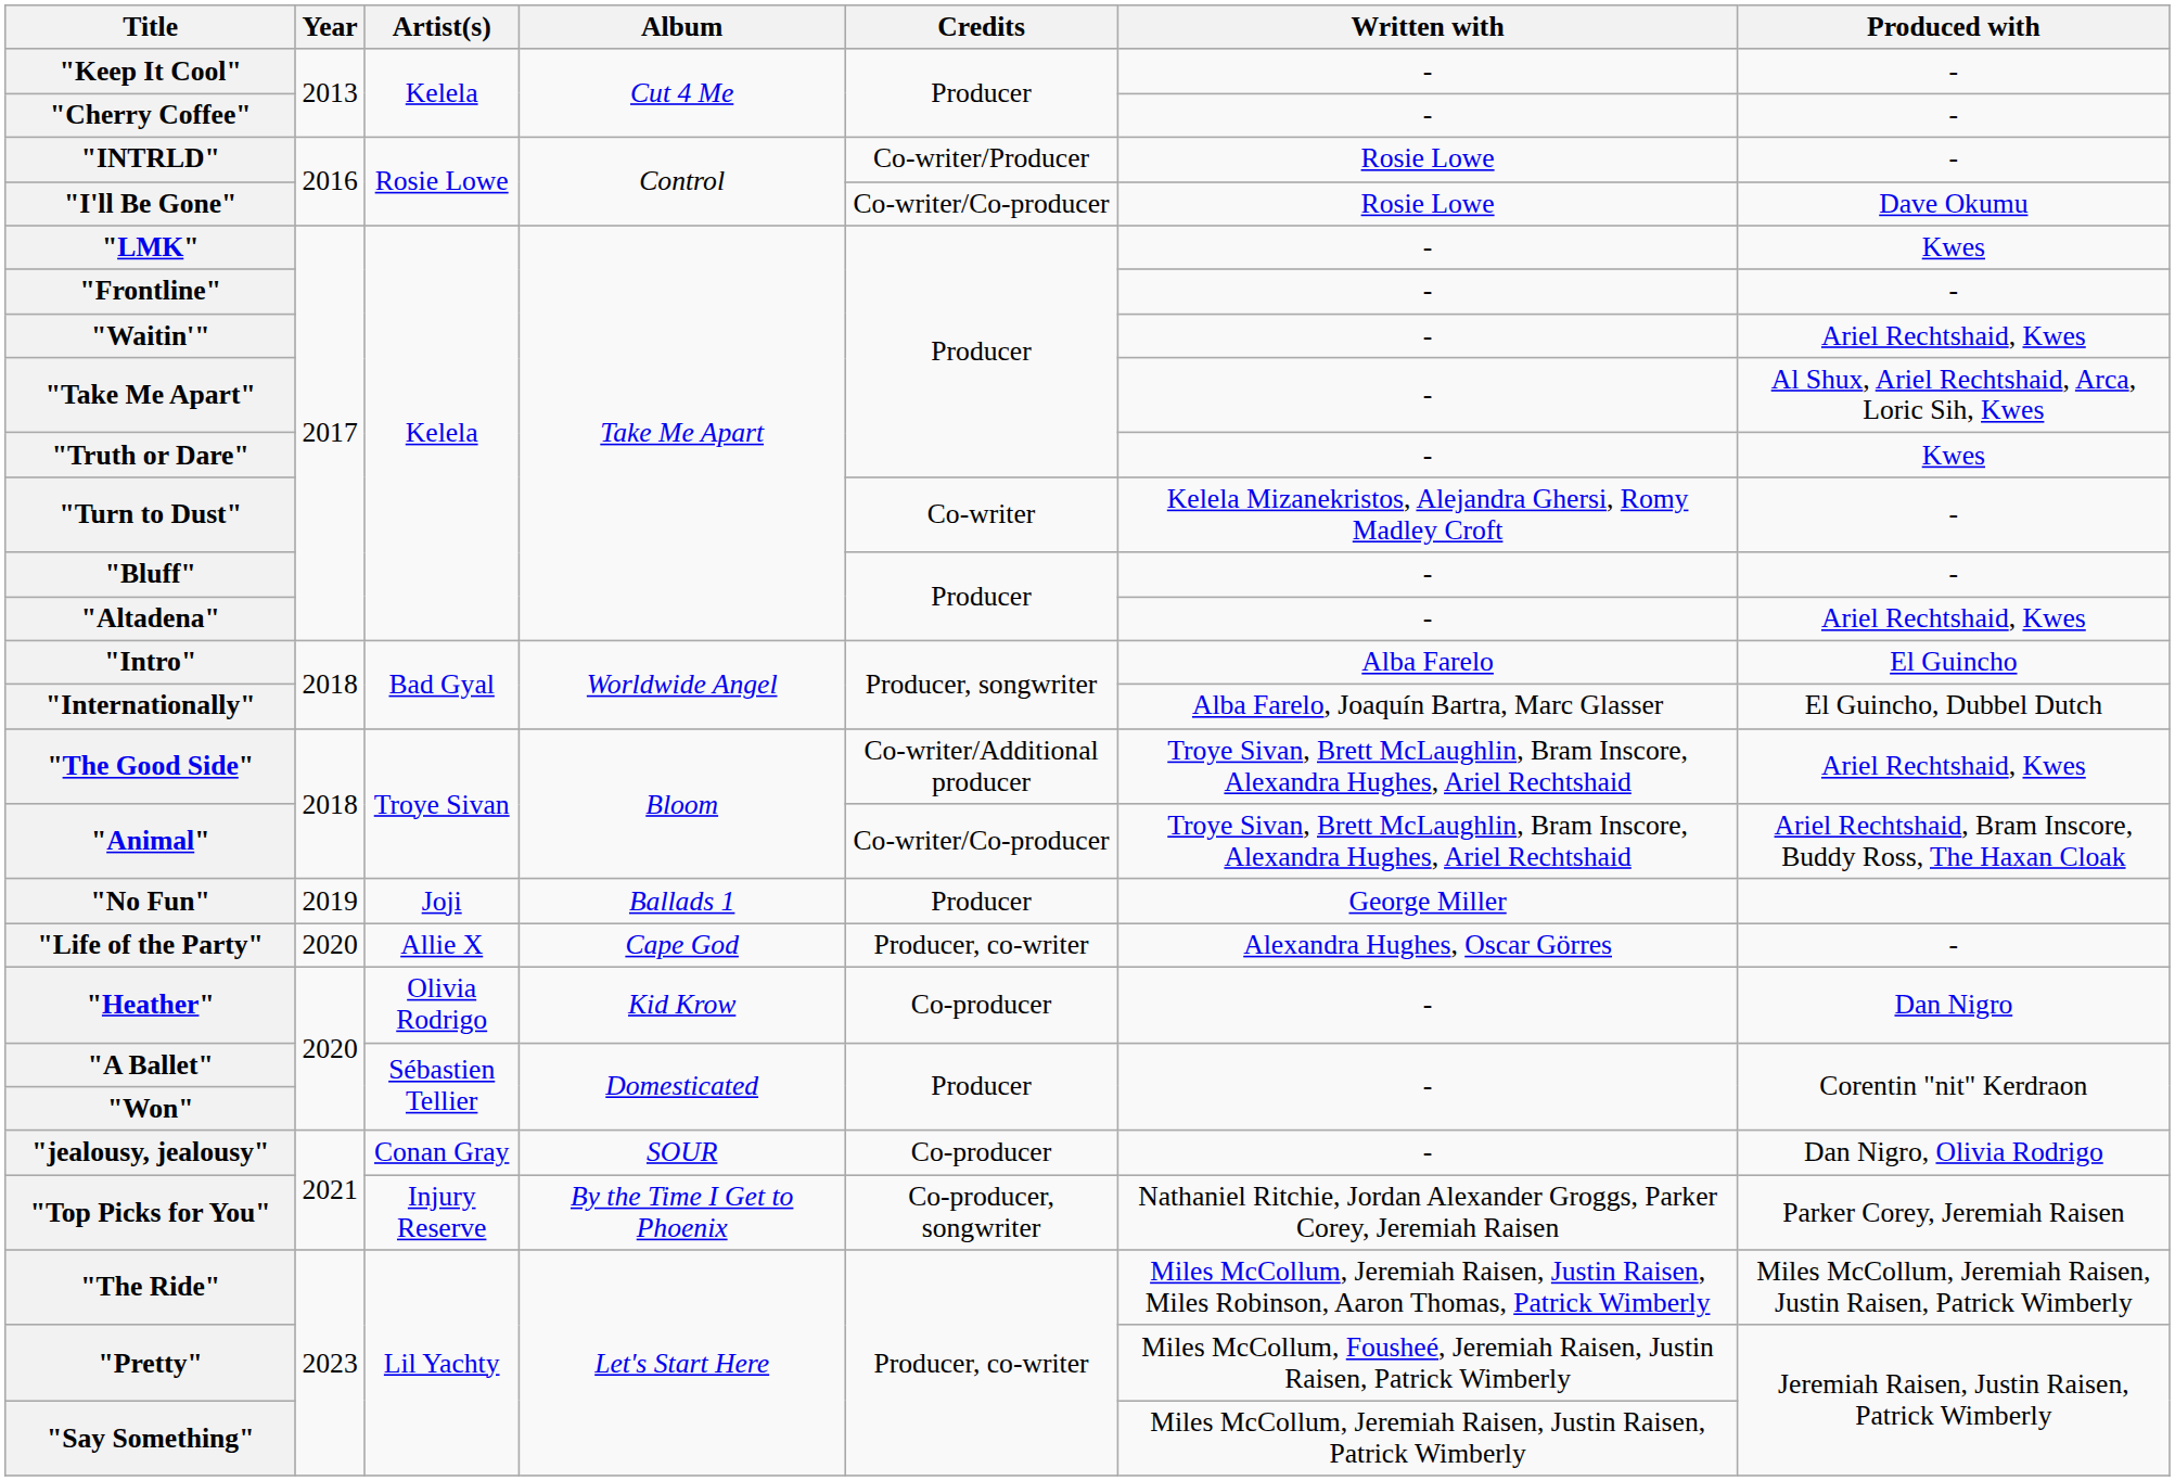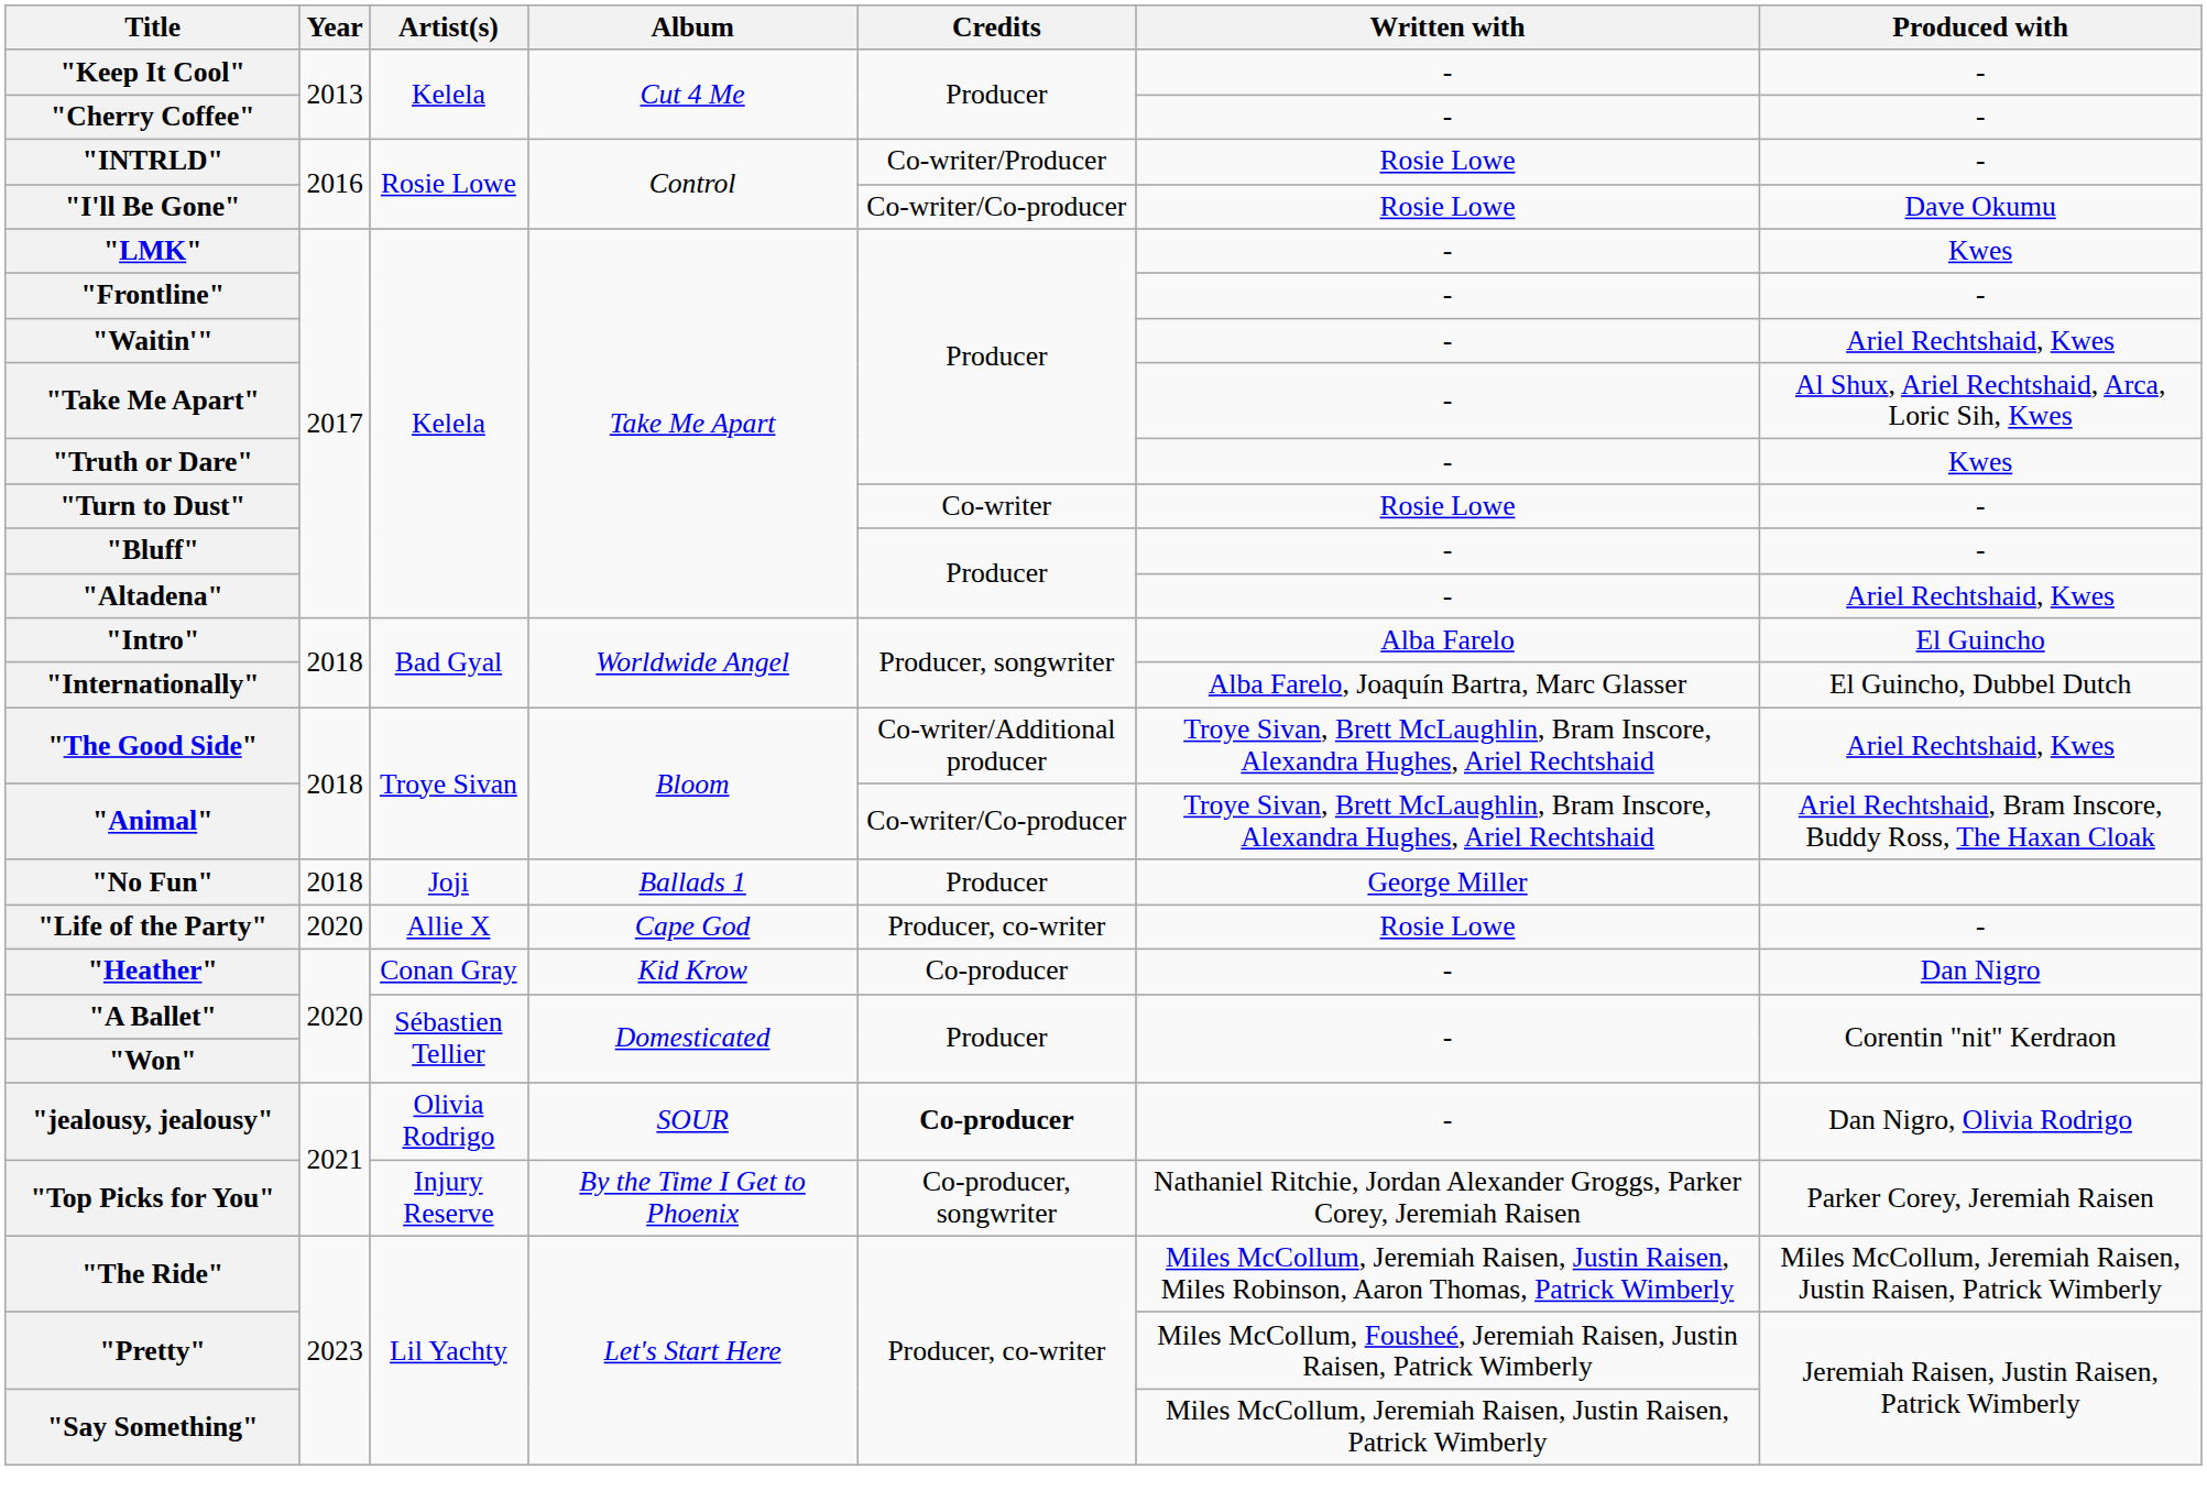"Turn to Dust" | Written with: Kelela Mizanekristos, Alejandra Ghersi, Romy Madley Croft -> Rosie Lowe
"No Fun" | Year: 2019 -> 2018
"Life of the Party" | Written with: Alexandra Hughes, Oscar Görres -> Rosie Lowe
"Heather" | Artist(s): Olivia Rodrigo -> Conan Gray
"jealousy, jealousy" | Artist(s): Conan Gray -> Olivia Rodrigo
"jealousy, jealousy" | Credits: normal -> bold
